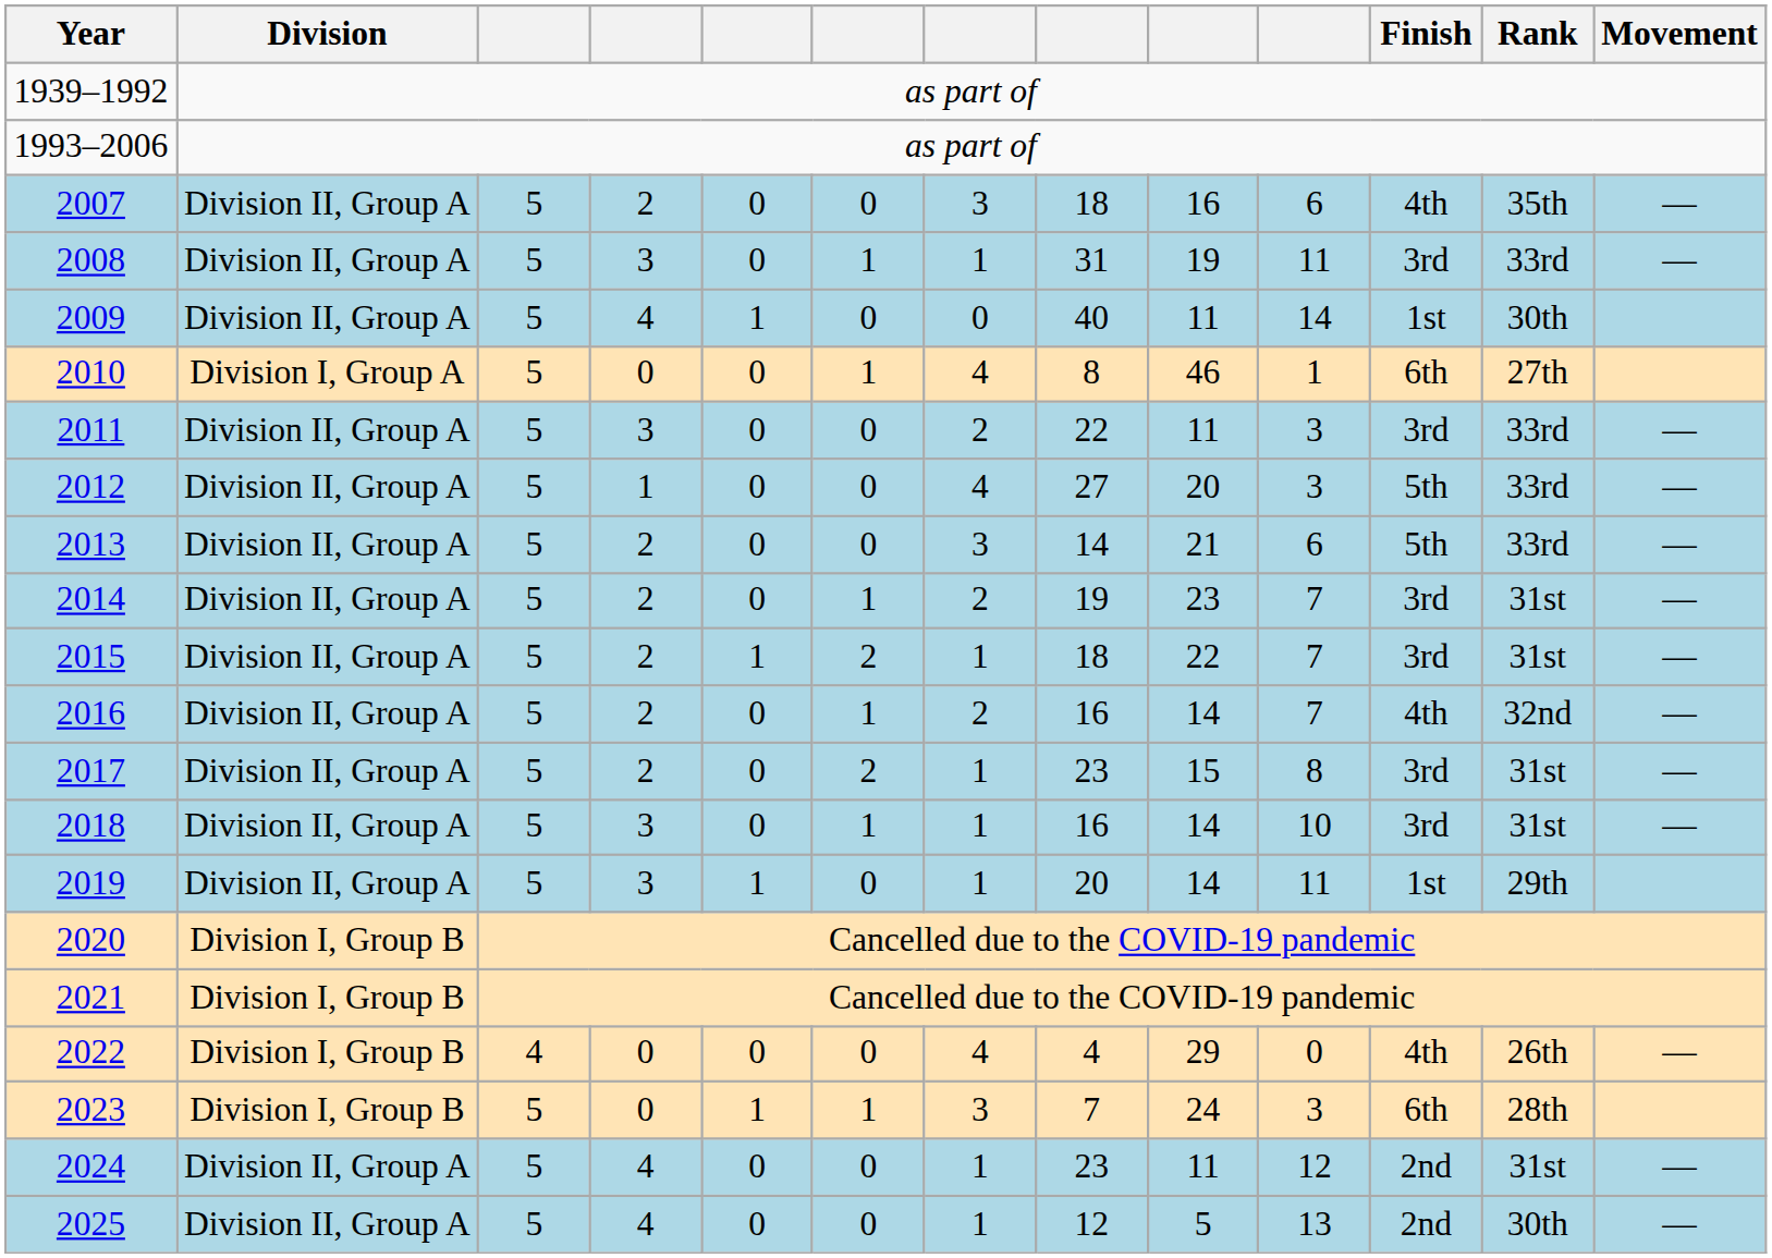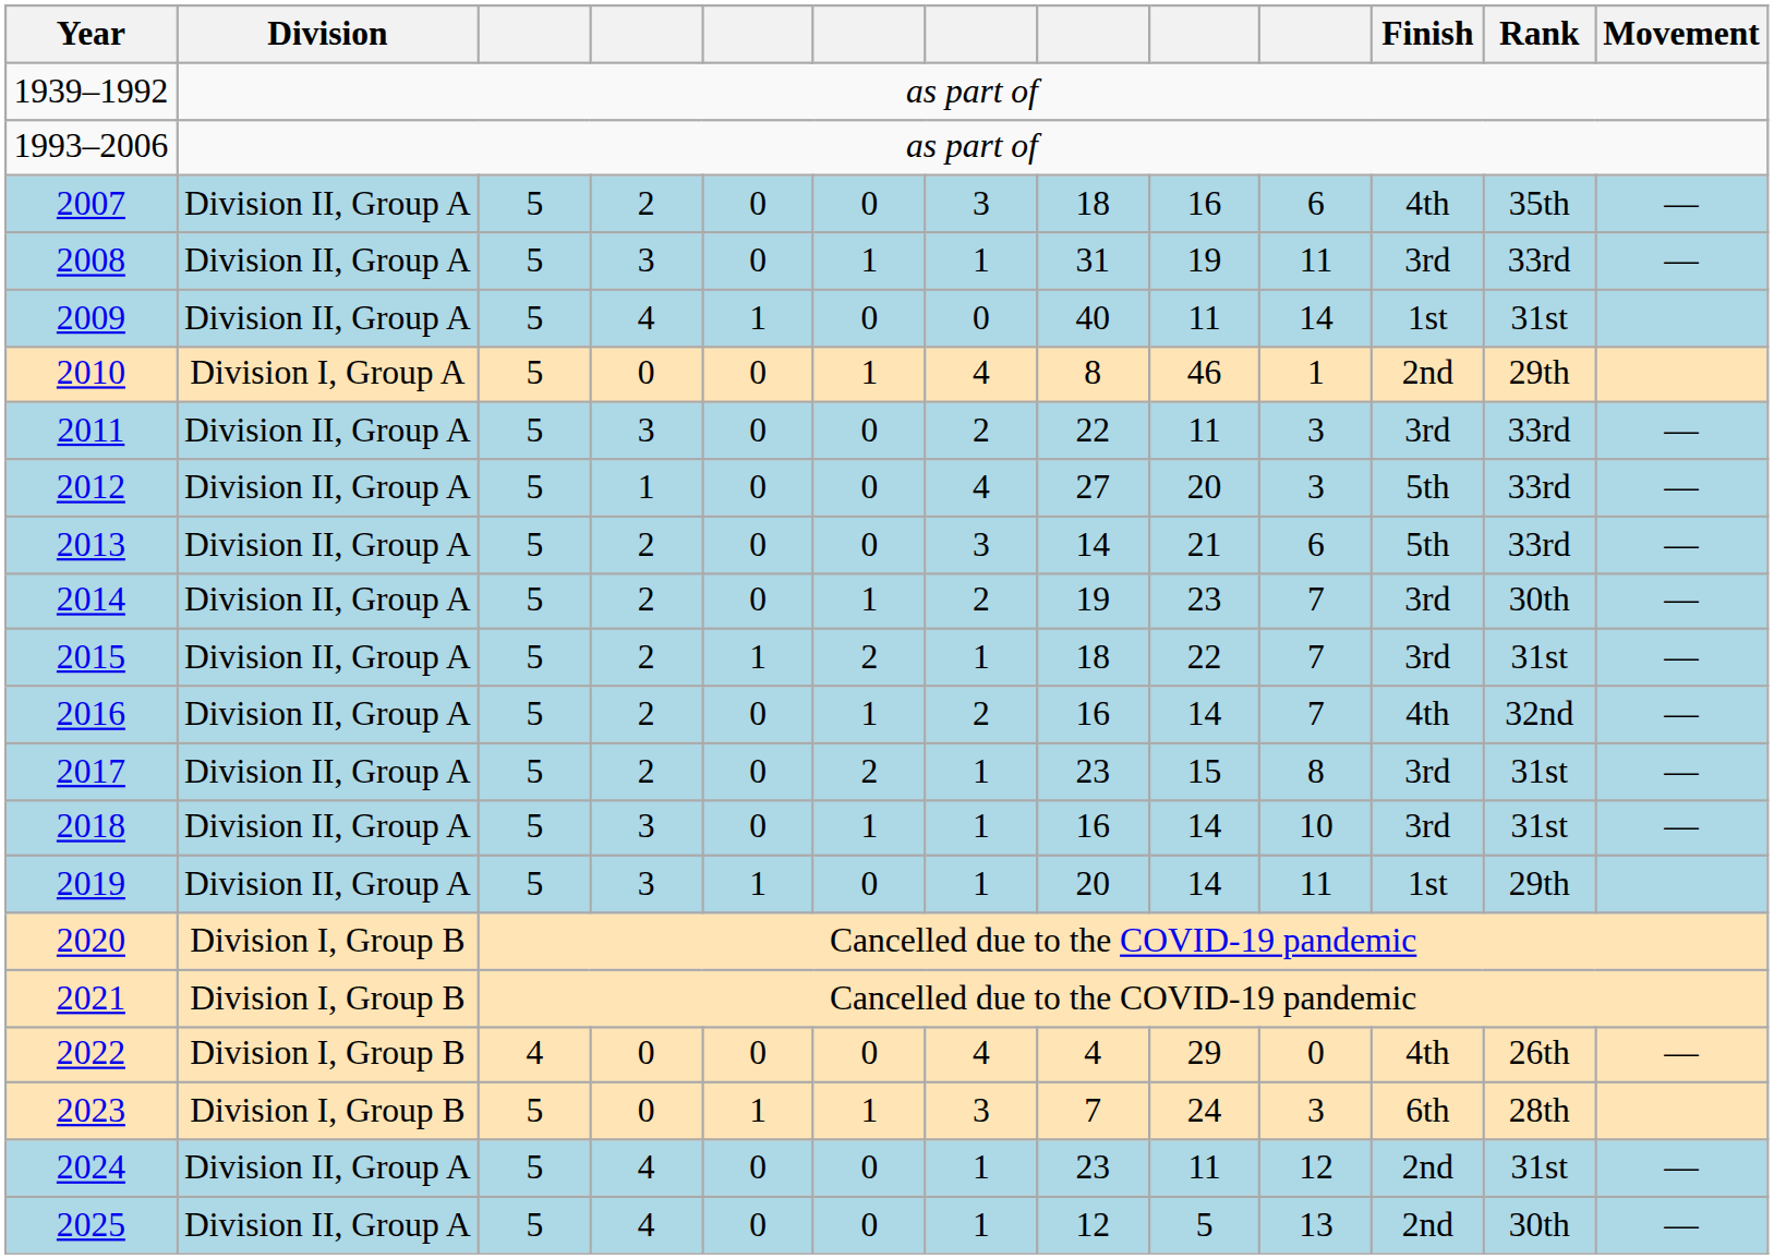2009 | Rank: 30th -> 31st
2010 | Finish: 6th -> 2nd
2010 | Rank: 27th -> 29th
2014 | Rank: 31st -> 30th
